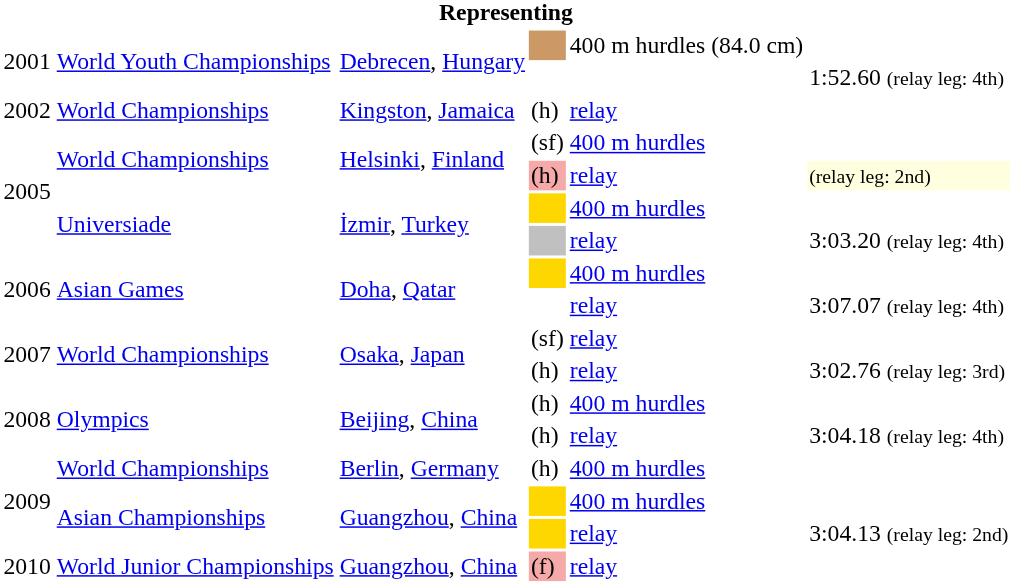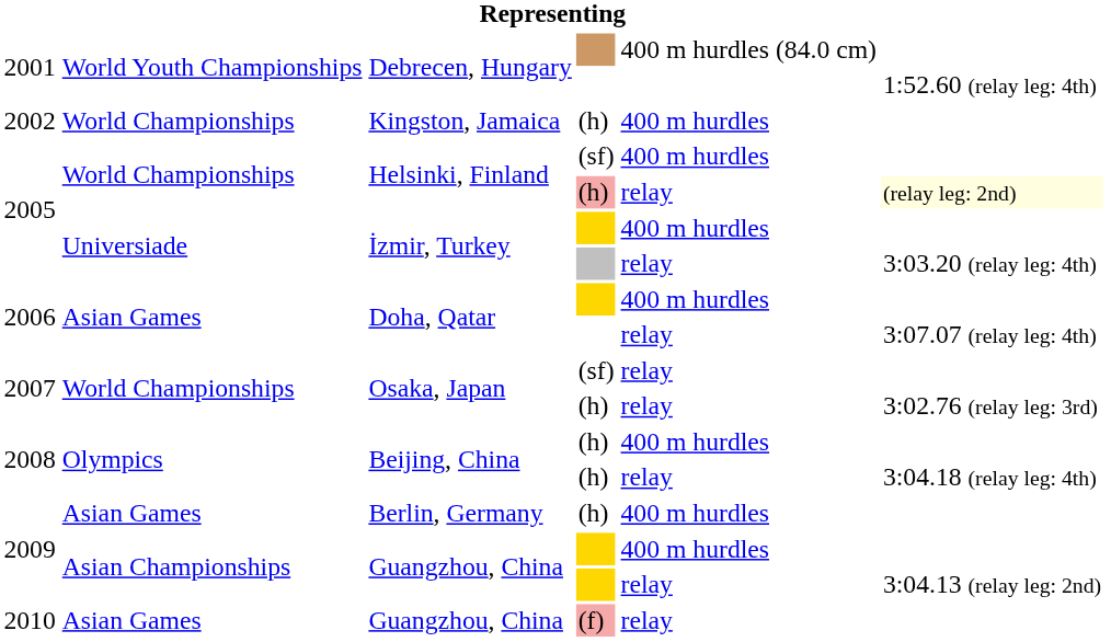Kingston, Jamaica | column 5: relay -> 400 m hurdles
Berlin, Germany | column 2: World Championships -> Asian Games
Guangzhou, China / (f) | column 2: World Junior Championships -> Asian Games
